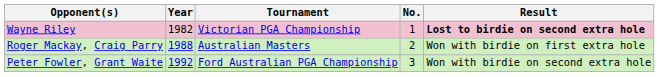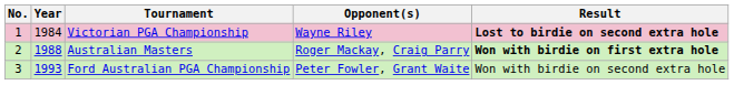columns swapped: No. <-> Opponent(s)
Victorian PGA Championship | Year: 1982 -> 1984
Australian Masters | Result: normal -> bold
Ford Australian PGA Championship | Year: 1992 -> 1993
